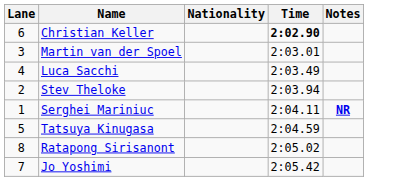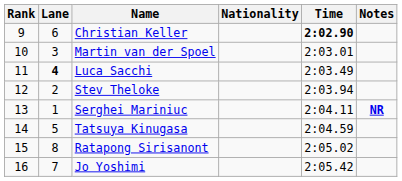+ column: Rank | 9 | 10 | 11 | 12 | 13 | 14 | 15 | 16
Luca Sacchi | Lane: normal -> bold
